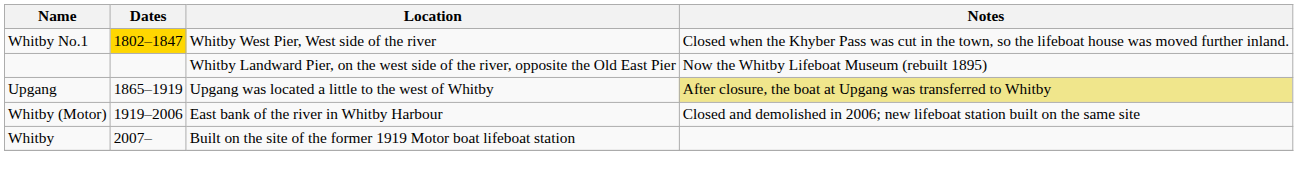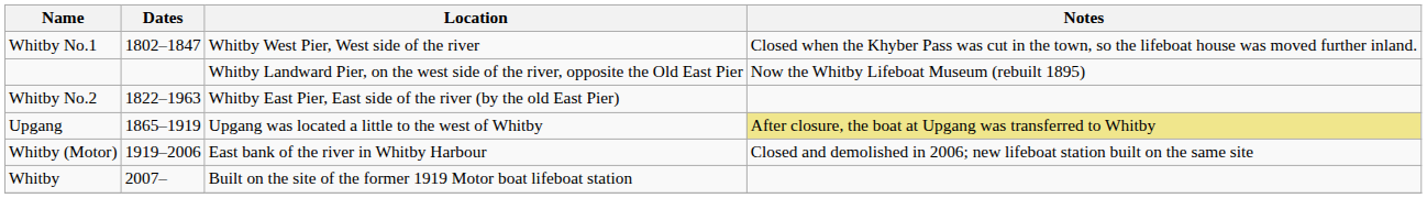Whitby No.1 | Dates: gold background -> no background
+ row: Whitby No.2 | 1822–1963 | Whitby East Pier, East side of the river (by the old East Pier)
